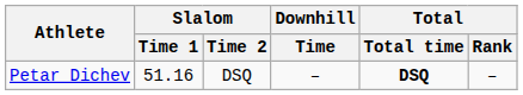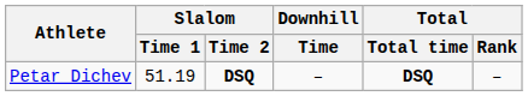Petar Dichev | Slalom / Time 1: 51.16 -> 51.19
Petar Dichev | Slalom / Time 2: normal -> bold
